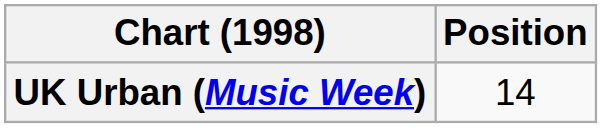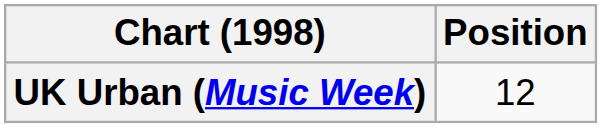UK Urban (Music Week) | Position: 14 -> 12
